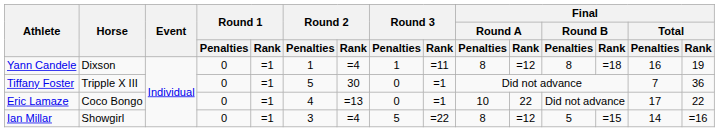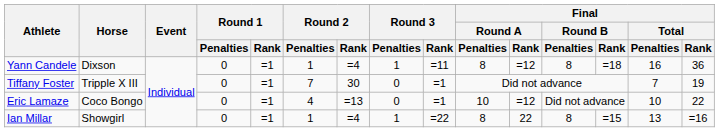Yann Candele | Final / Total / Rank: 19 -> 36
Tiffany Foster | Round 2 / Penalties: 5 -> 7
Tiffany Foster | Final / Total / Rank: 36 -> 19
Eric Lamaze | Final / Round A / Rank: 22 -> =12
Eric Lamaze | Final / Total / Penalties: 17 -> 10
Ian Millar | Round 2 / Penalties: 3 -> 1
Ian Millar | Round 3 / Penalties: 5 -> 1
Ian Millar | Final / Round A / Rank: =12 -> 22
Ian Millar | Final / Round B / Penalties: 5 -> 8
Ian Millar | Final / Total / Penalties: 14 -> 13
